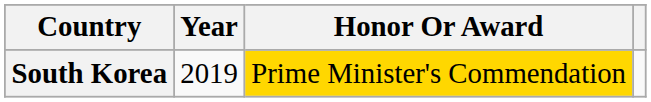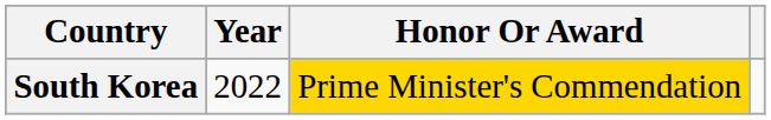South Korea | Year: 2019 -> 2022
